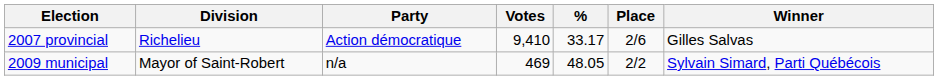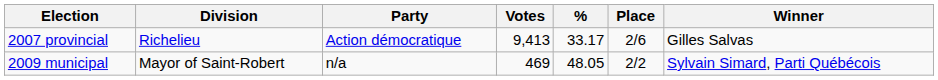2007 provincial | Votes: 9,410 -> 9,413
